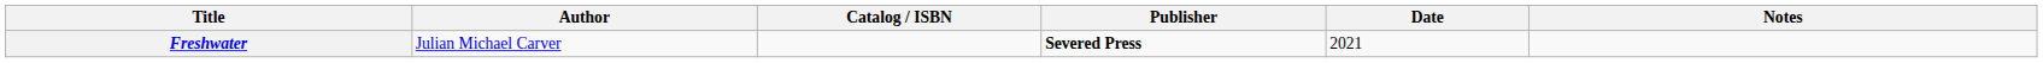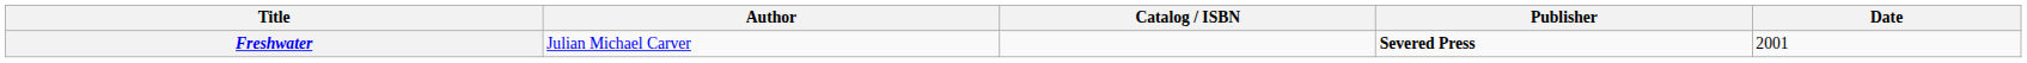- column: Notes
Freshwater | Date: 2021 -> 2001
